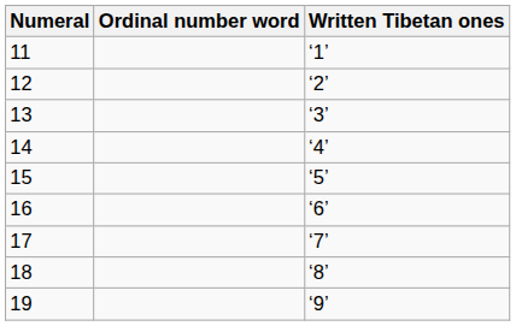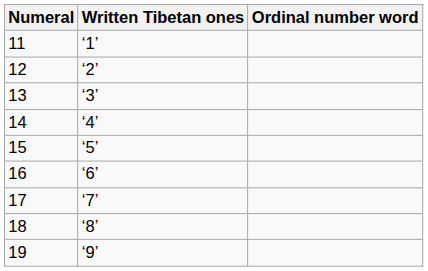columns swapped: Ordinal number word <-> Written Tibetan ones
